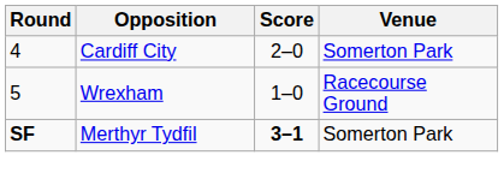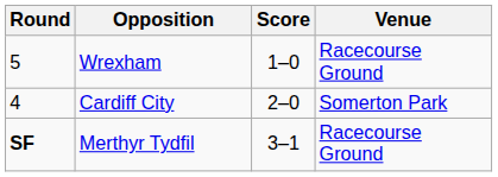rows swapped: Cardiff City <-> Wrexham
Merthyr Tydfil | Score: bold -> normal
Merthyr Tydfil | Venue: Somerton Park -> Racecourse Ground
